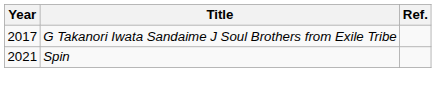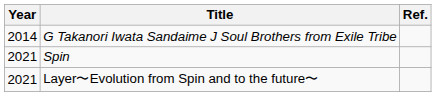G Takanori Iwata Sandaime J Soul Brothers from Exile Tribe | Year: 2017 -> 2014
+ row: 2021 | Layer〜Evolution from Spin and to the future〜
